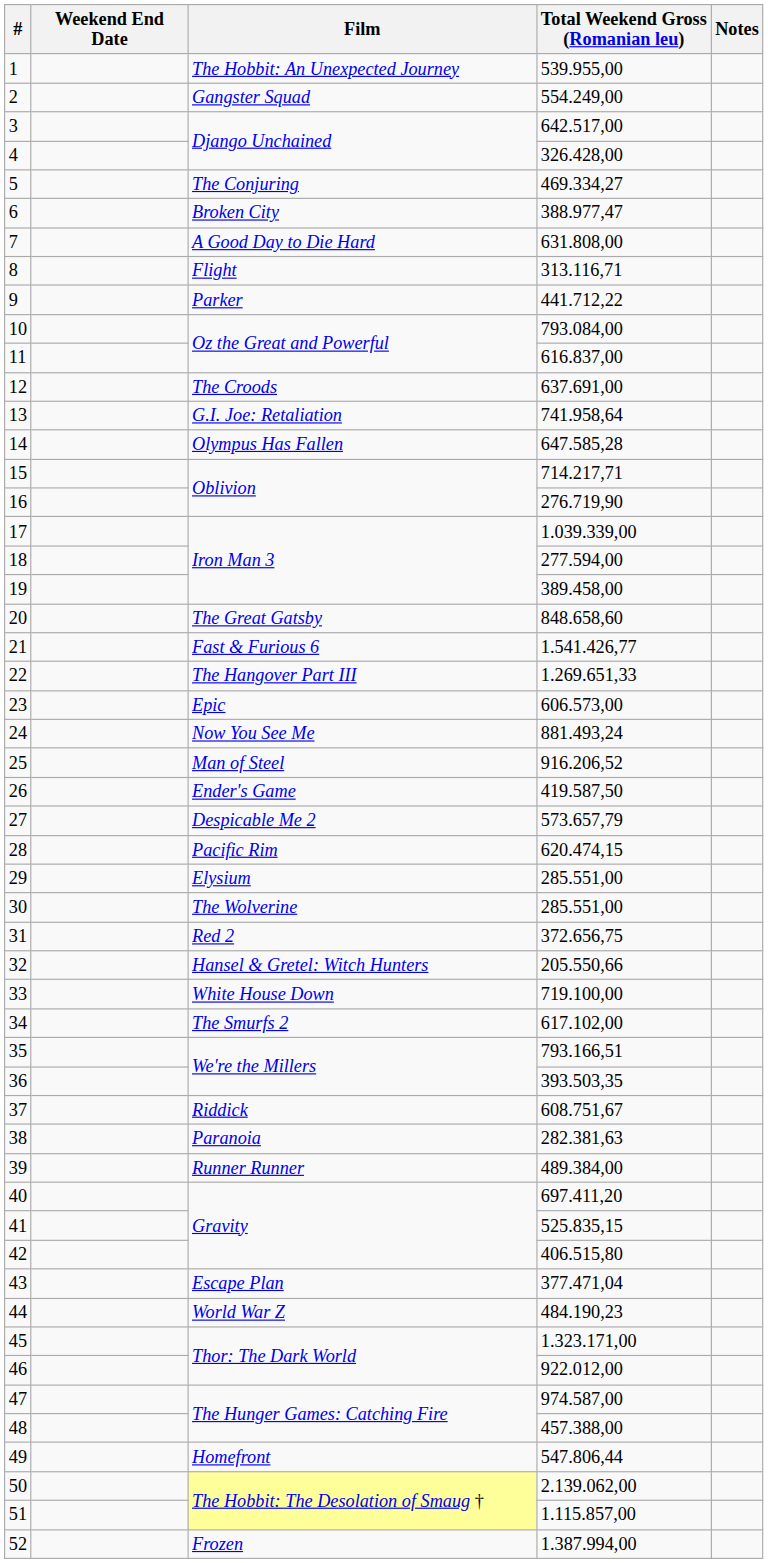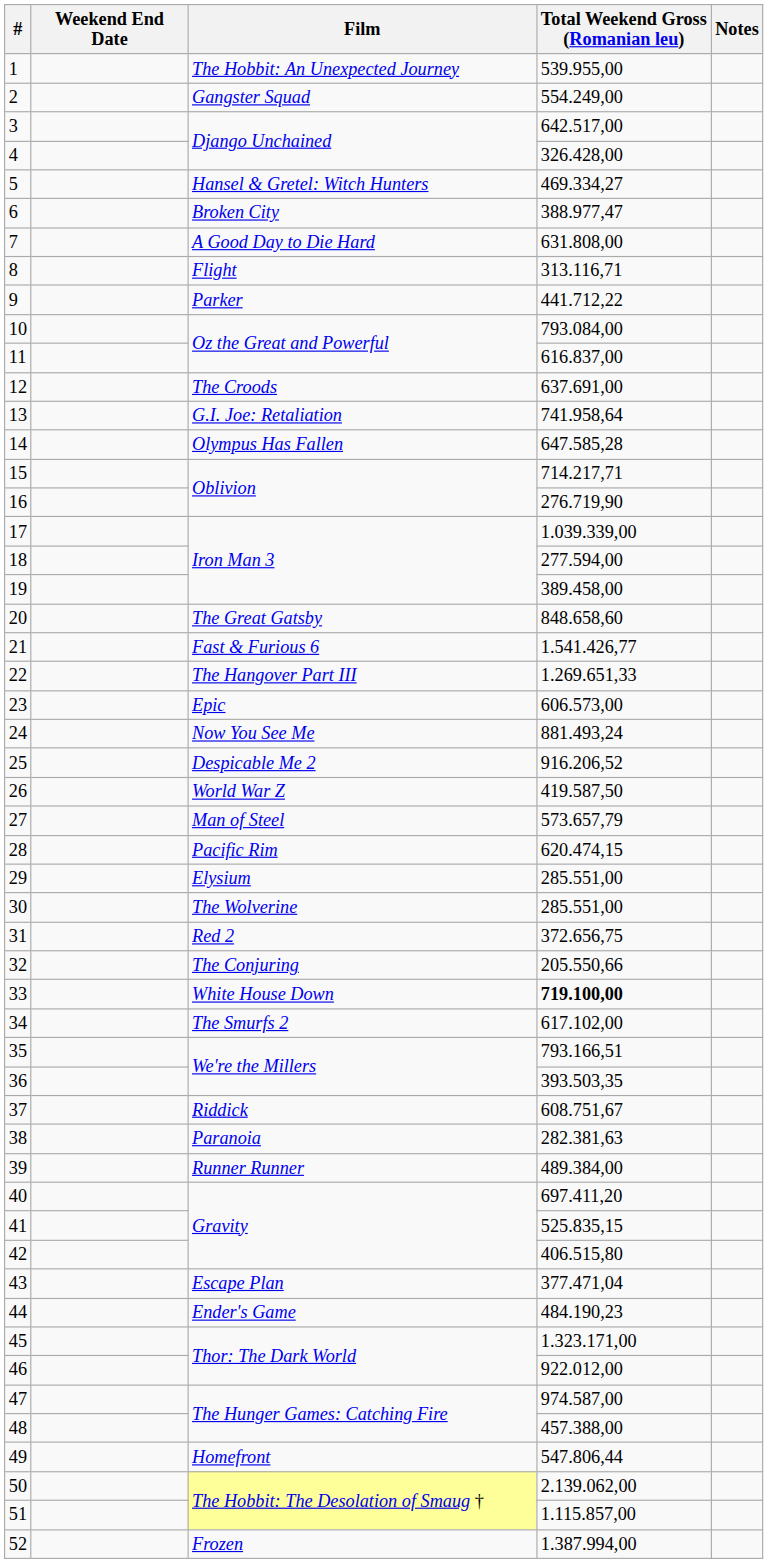5 | Film: The Conjuring -> Hansel & Gretel: Witch Hunters
25 | Film: Man of Steel -> Despicable Me 2
26 | Film: Ender's Game -> World War Z
27 | Film: Despicable Me 2 -> Man of Steel
32 | Film: Hansel & Gretel: Witch Hunters -> The Conjuring
33 | Total Weekend Gross (Romanian leu): normal -> bold
44 | Film: World War Z -> Ender's Game
